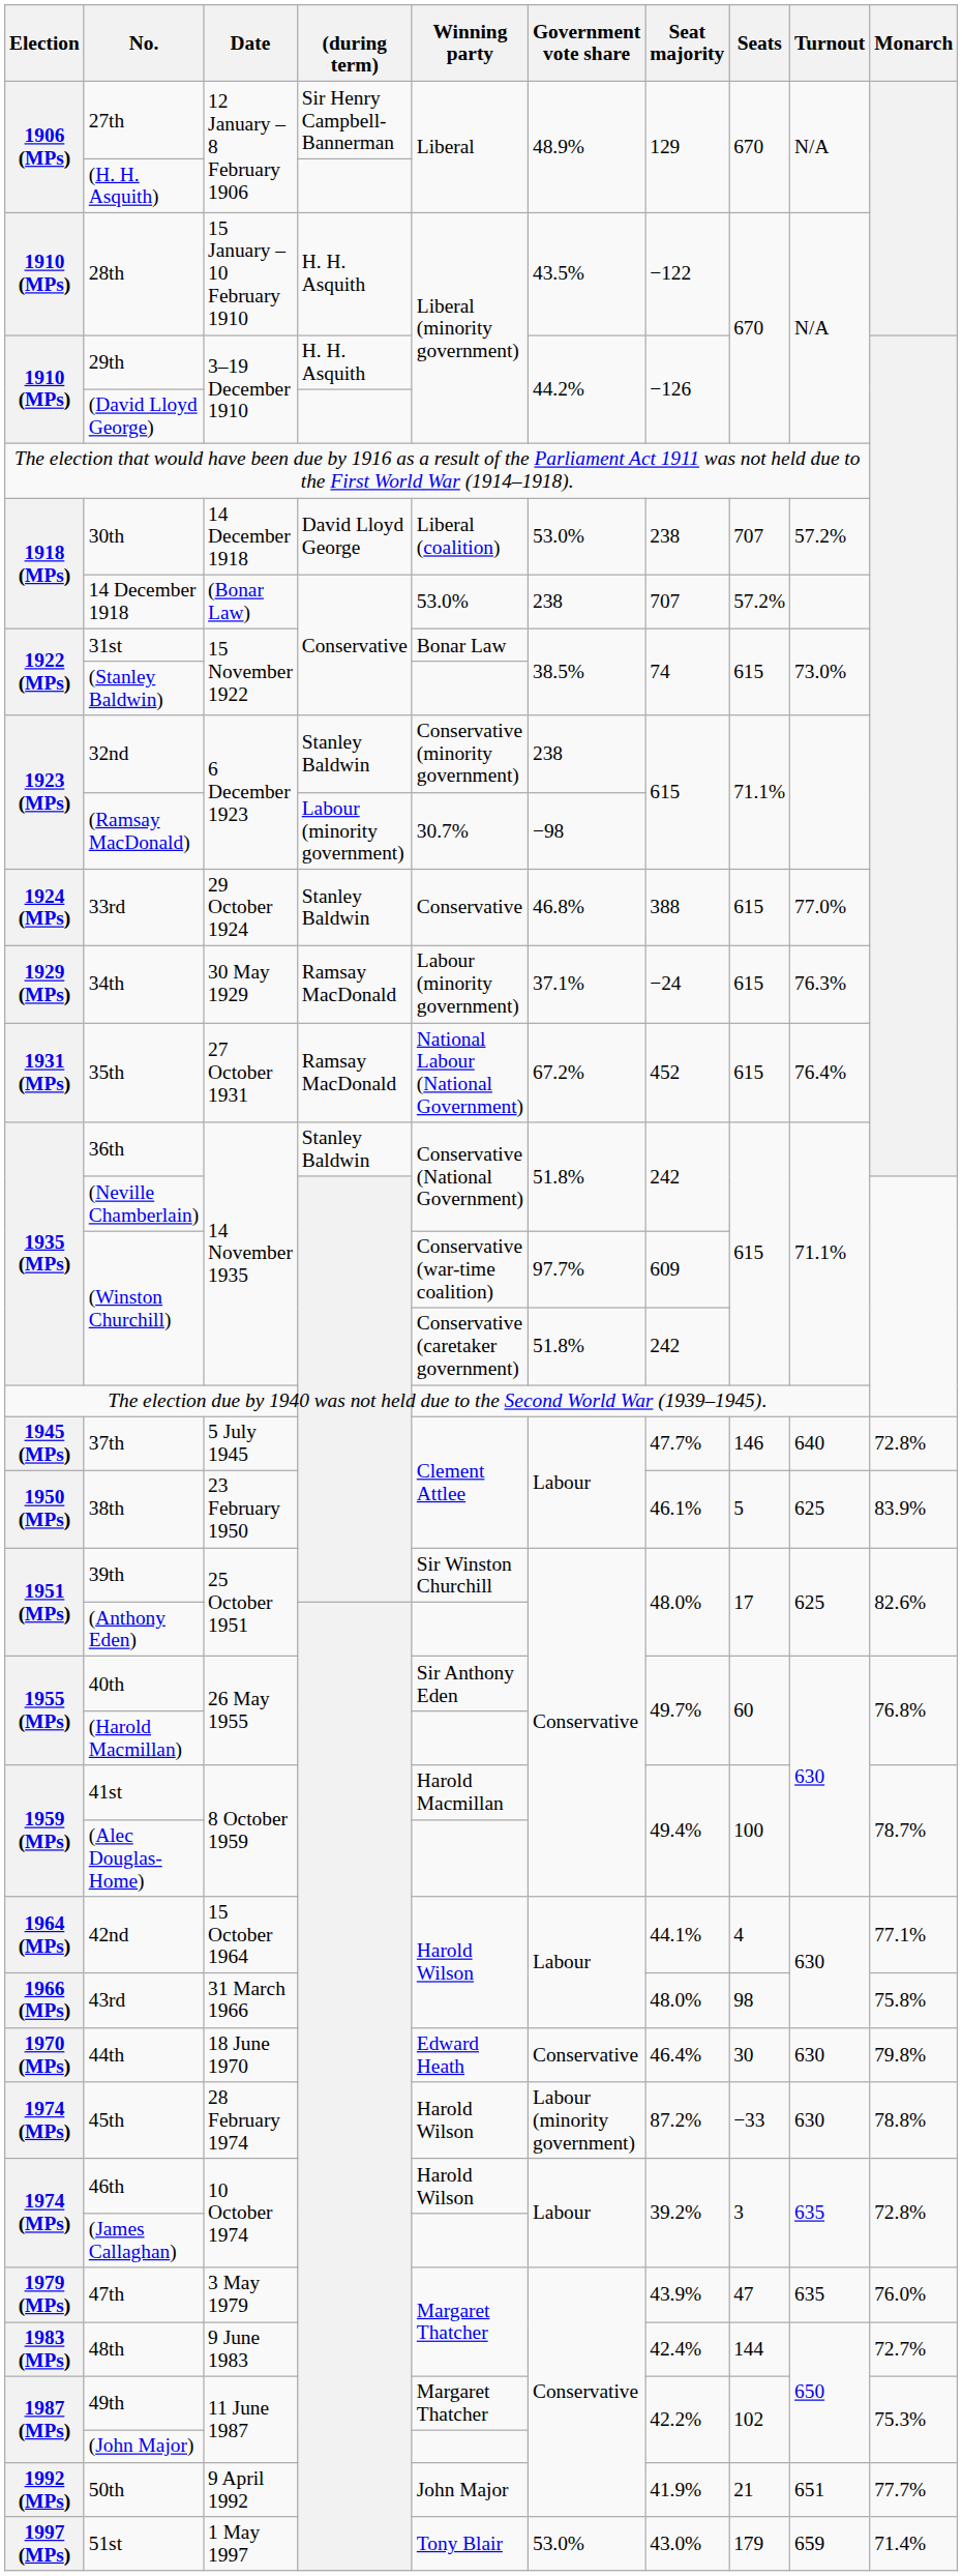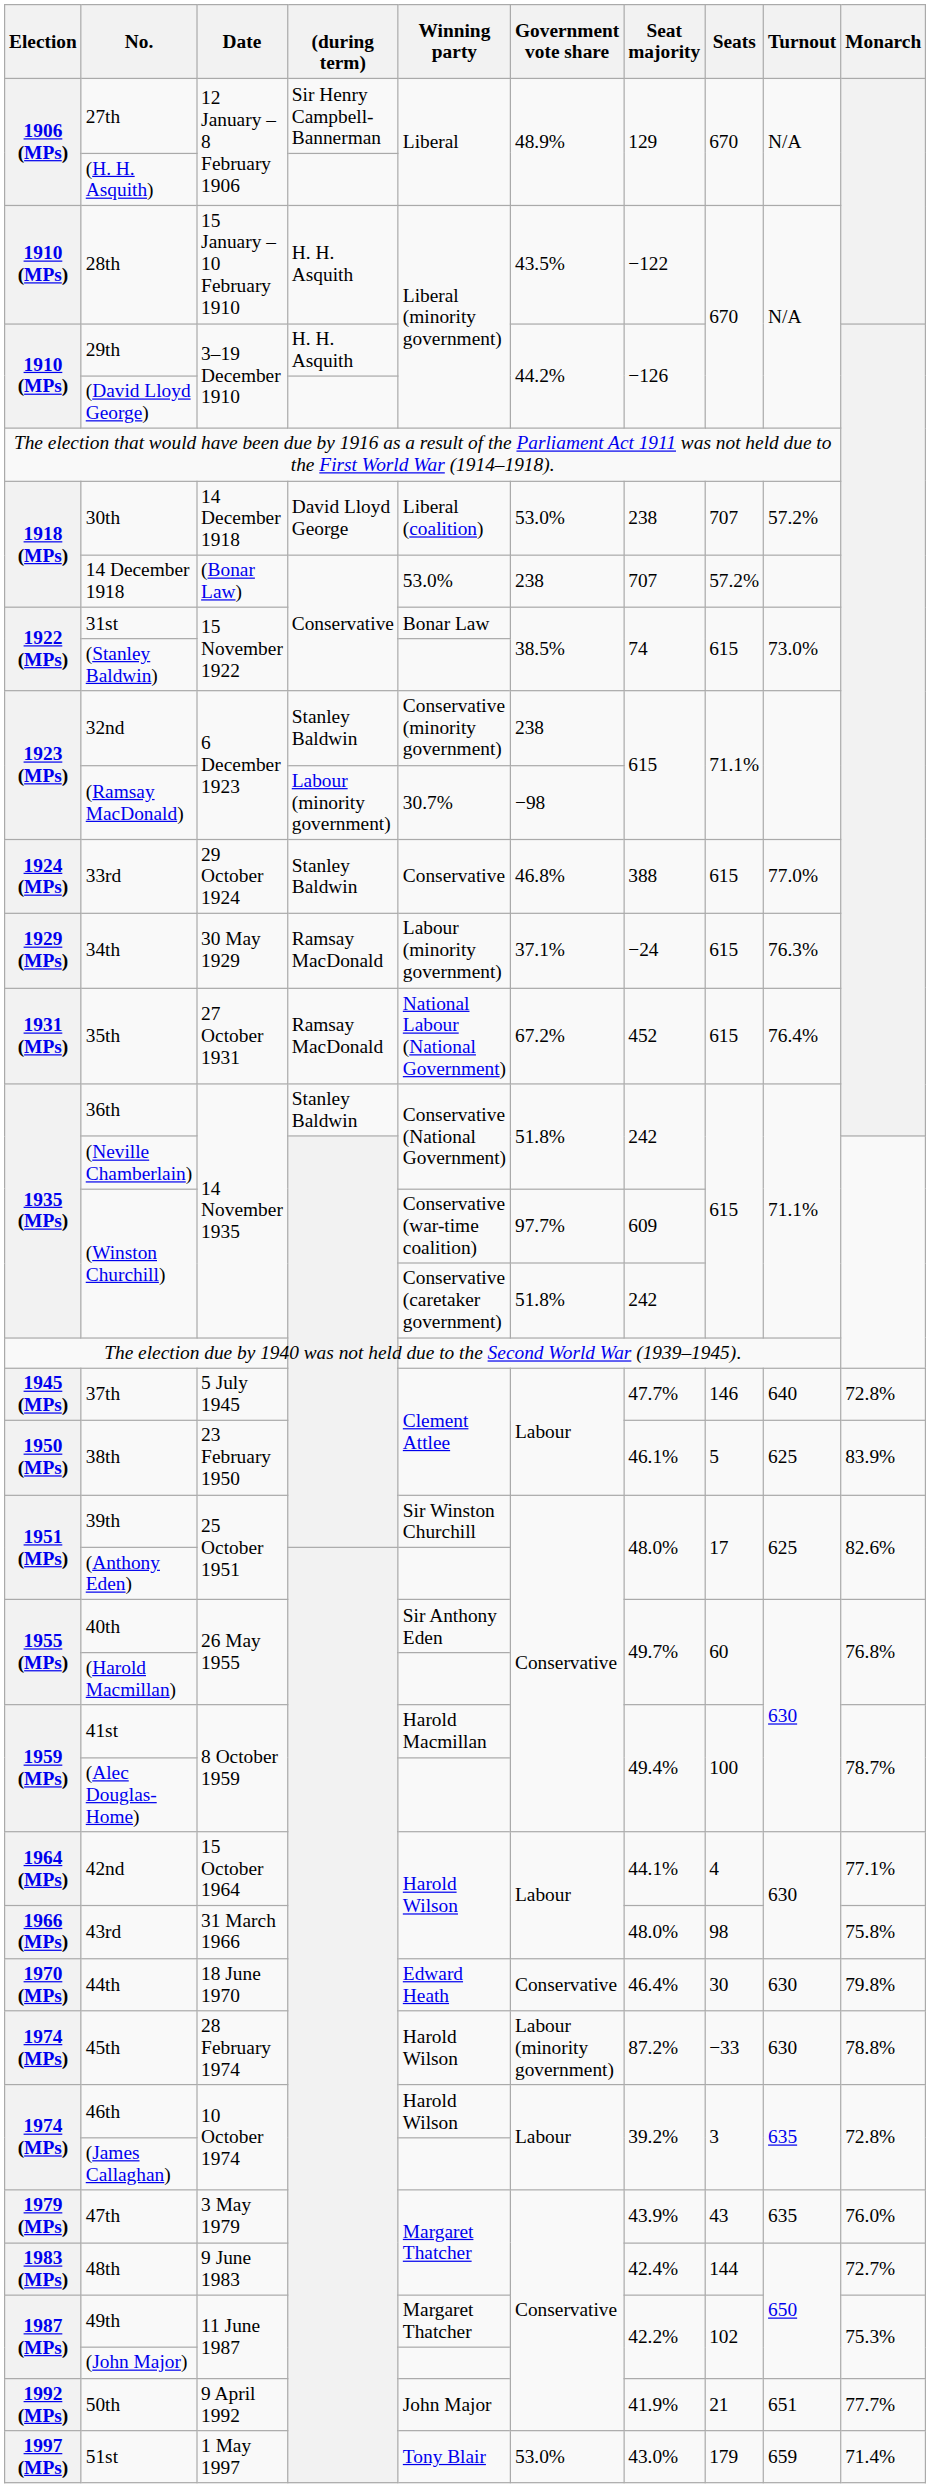47th | Seats: 47 -> 43
